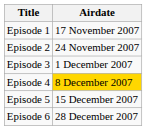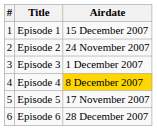+ column: # | 1 | 2 | 3 | 4 | 5 | 6
Episode 1 | Airdate: 17 November 2007 -> 15 December 2007
Episode 5 | Airdate: 15 December 2007 -> 17 November 2007
